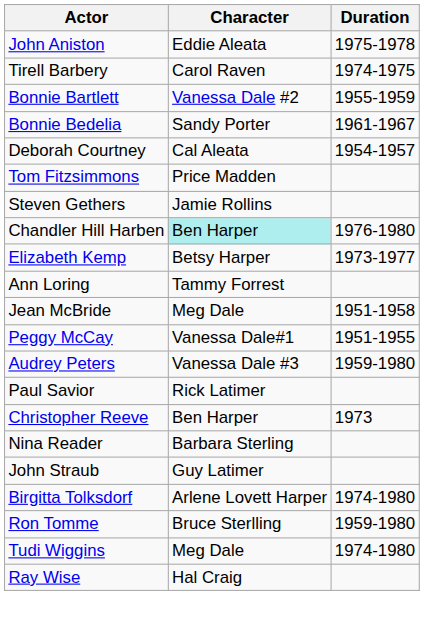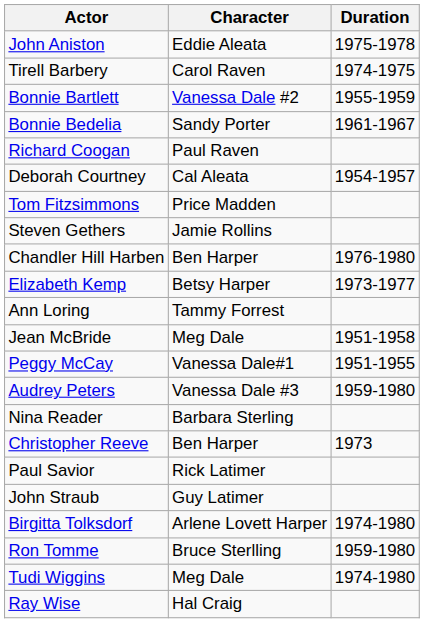+ row: Richard Coogan | Paul Raven
Chandler Hill Harben | Character: paleturquoise background -> no background
rows swapped: Nina Reader <-> Paul Savior
